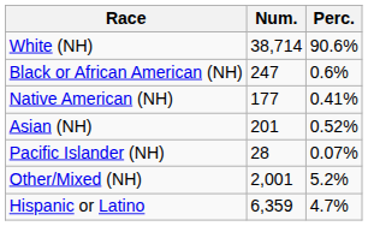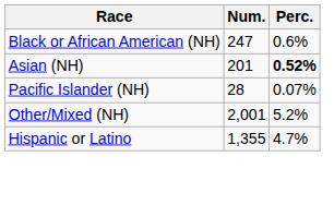- row: White (NH) | 38,714 | 90.6%
- row: Native American (NH) | 177 | 0.41%
Asian (NH) | Perc.: normal -> bold
Hispanic or Latino | Num.: 6,359 -> 1,355
